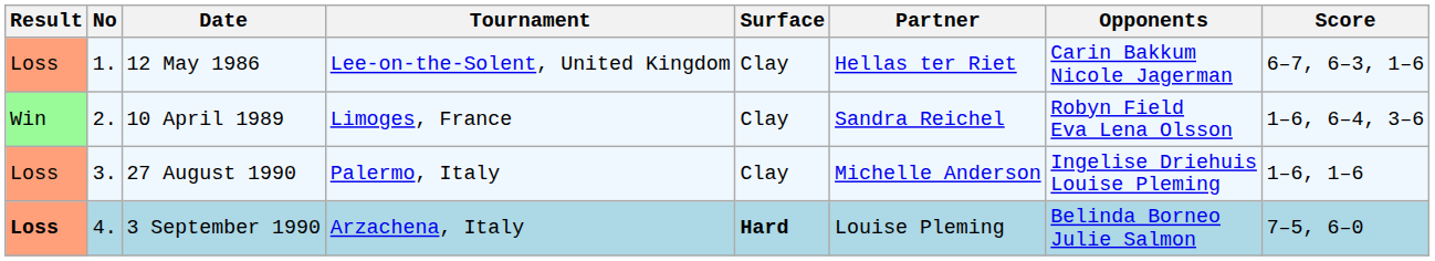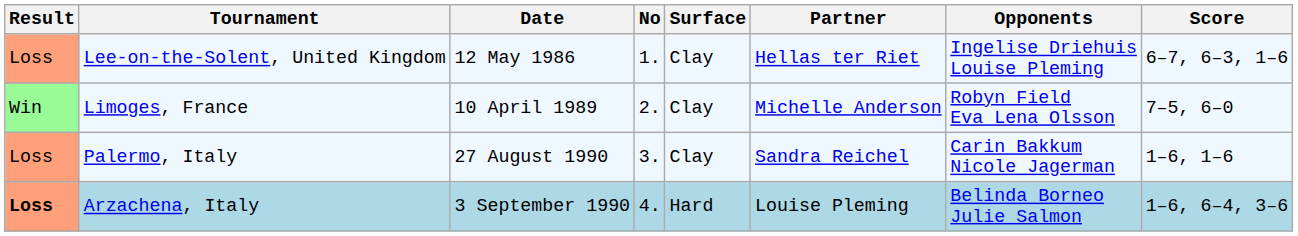columns swapped: No <-> Tournament
12 May 1986 | Opponents: Carin Bakkum Nicole Jagerman -> Ingelise Driehuis Louise Pleming
10 April 1989 | Partner: Sandra Reichel -> Michelle Anderson
10 April 1989 | Score: 1–6, 6–4, 3–6 -> 7–5, 6–0
27 August 1990 | Partner: Michelle Anderson -> Sandra Reichel
27 August 1990 | Opponents: Ingelise Driehuis Louise Pleming -> Carin Bakkum Nicole Jagerman
3 September 1990 | Surface: bold -> normal
3 September 1990 | Score: 7–5, 6–0 -> 1–6, 6–4, 3–6
